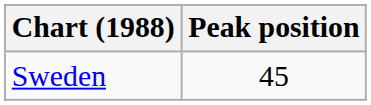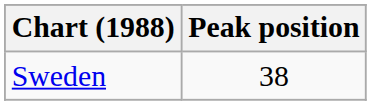Sweden | Peak position: 45 -> 38
